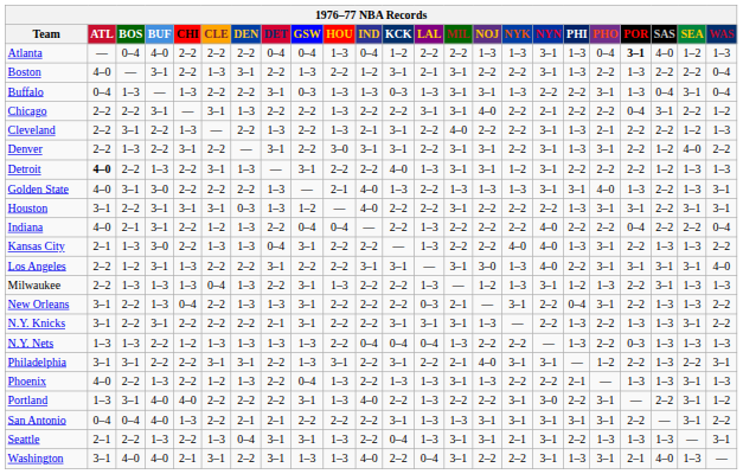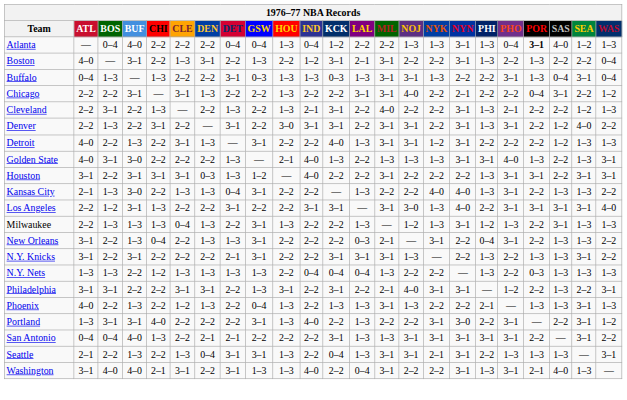Detroit | ATL: bold -> normal
- row: Indiana | 4–0 | 2–1 | 3–1 | 2–2 | 1–2 | 1–3 | 2–2 | 0–4 | 0–4 | — | 2–2 | 1–3 | 2–2 | 2–2 | 2–2 | 4–0 | 2–2 | 2–2 | 0–4 | 2–2 | 2–2 | 0–4
Portland | BUF: 4–0 -> 3–1
